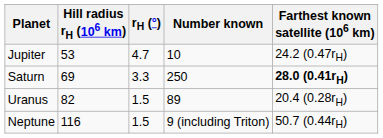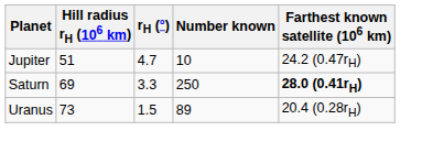Jupiter | Hill radius rH (106 km): 53 -> 51
Uranus | Hill radius rH (106 km): 82 -> 73
- row: Neptune | 116 | 1.5 | 9 (including Triton) | 50.7 (0.44rH)
